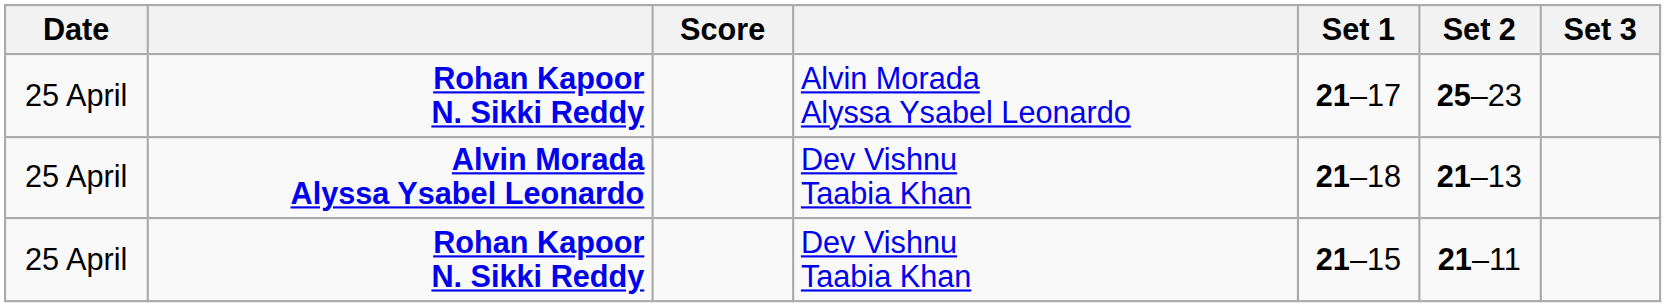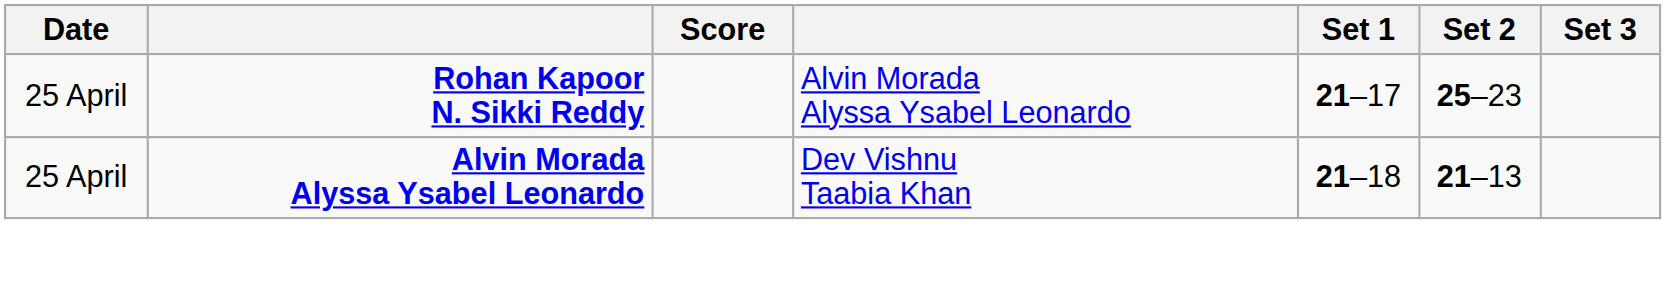- row: 25 April | Rohan Kapoor N. Sikki Reddy | Dev Vishnu Taabia Khan | 21–15 | 21–11
